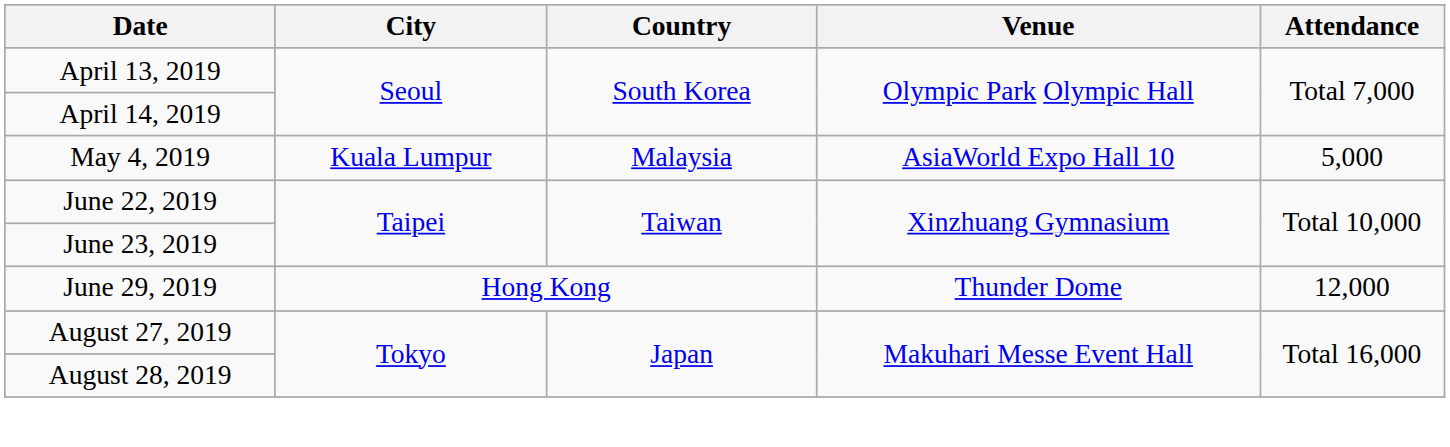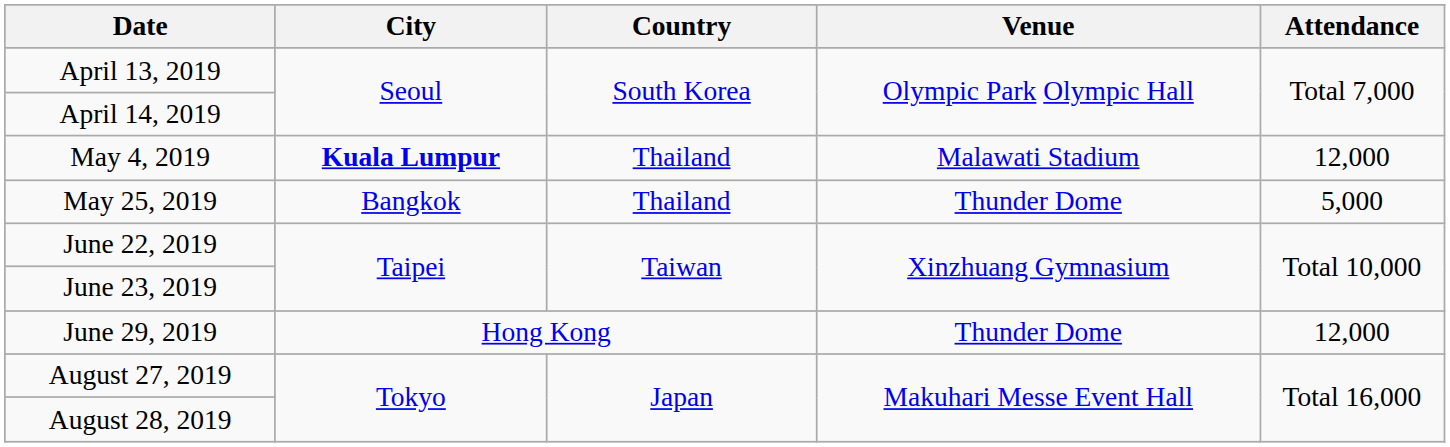May 4, 2019 | City: normal -> bold
May 4, 2019 | Country: Malaysia -> Thailand
May 4, 2019 | Venue: AsiaWorld Expo Hall 10 -> Malawati Stadium
May 4, 2019 | Attendance: 5,000 -> 12,000
+ row: May 25, 2019 | Bangkok | Thailand | Thunder Dome | 5,000
